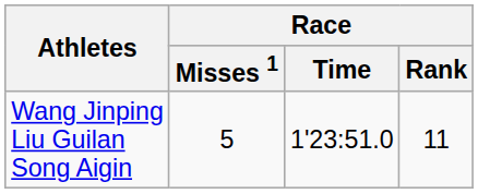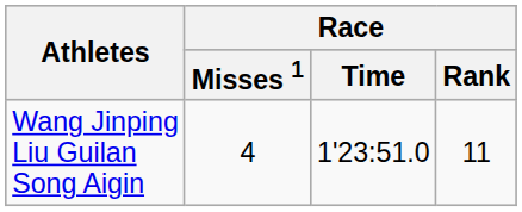Wang Jinping Liu Guilan Song Aigin | Race / Misses 1: 5 -> 4
